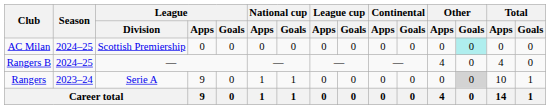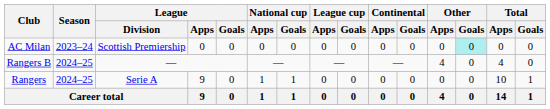AC Milan | Season: 2024–25 -> 2023–24
Rangers | Season: 2023–24 -> 2024–25
Rangers | Other / Goals: lightgrey background -> no background
